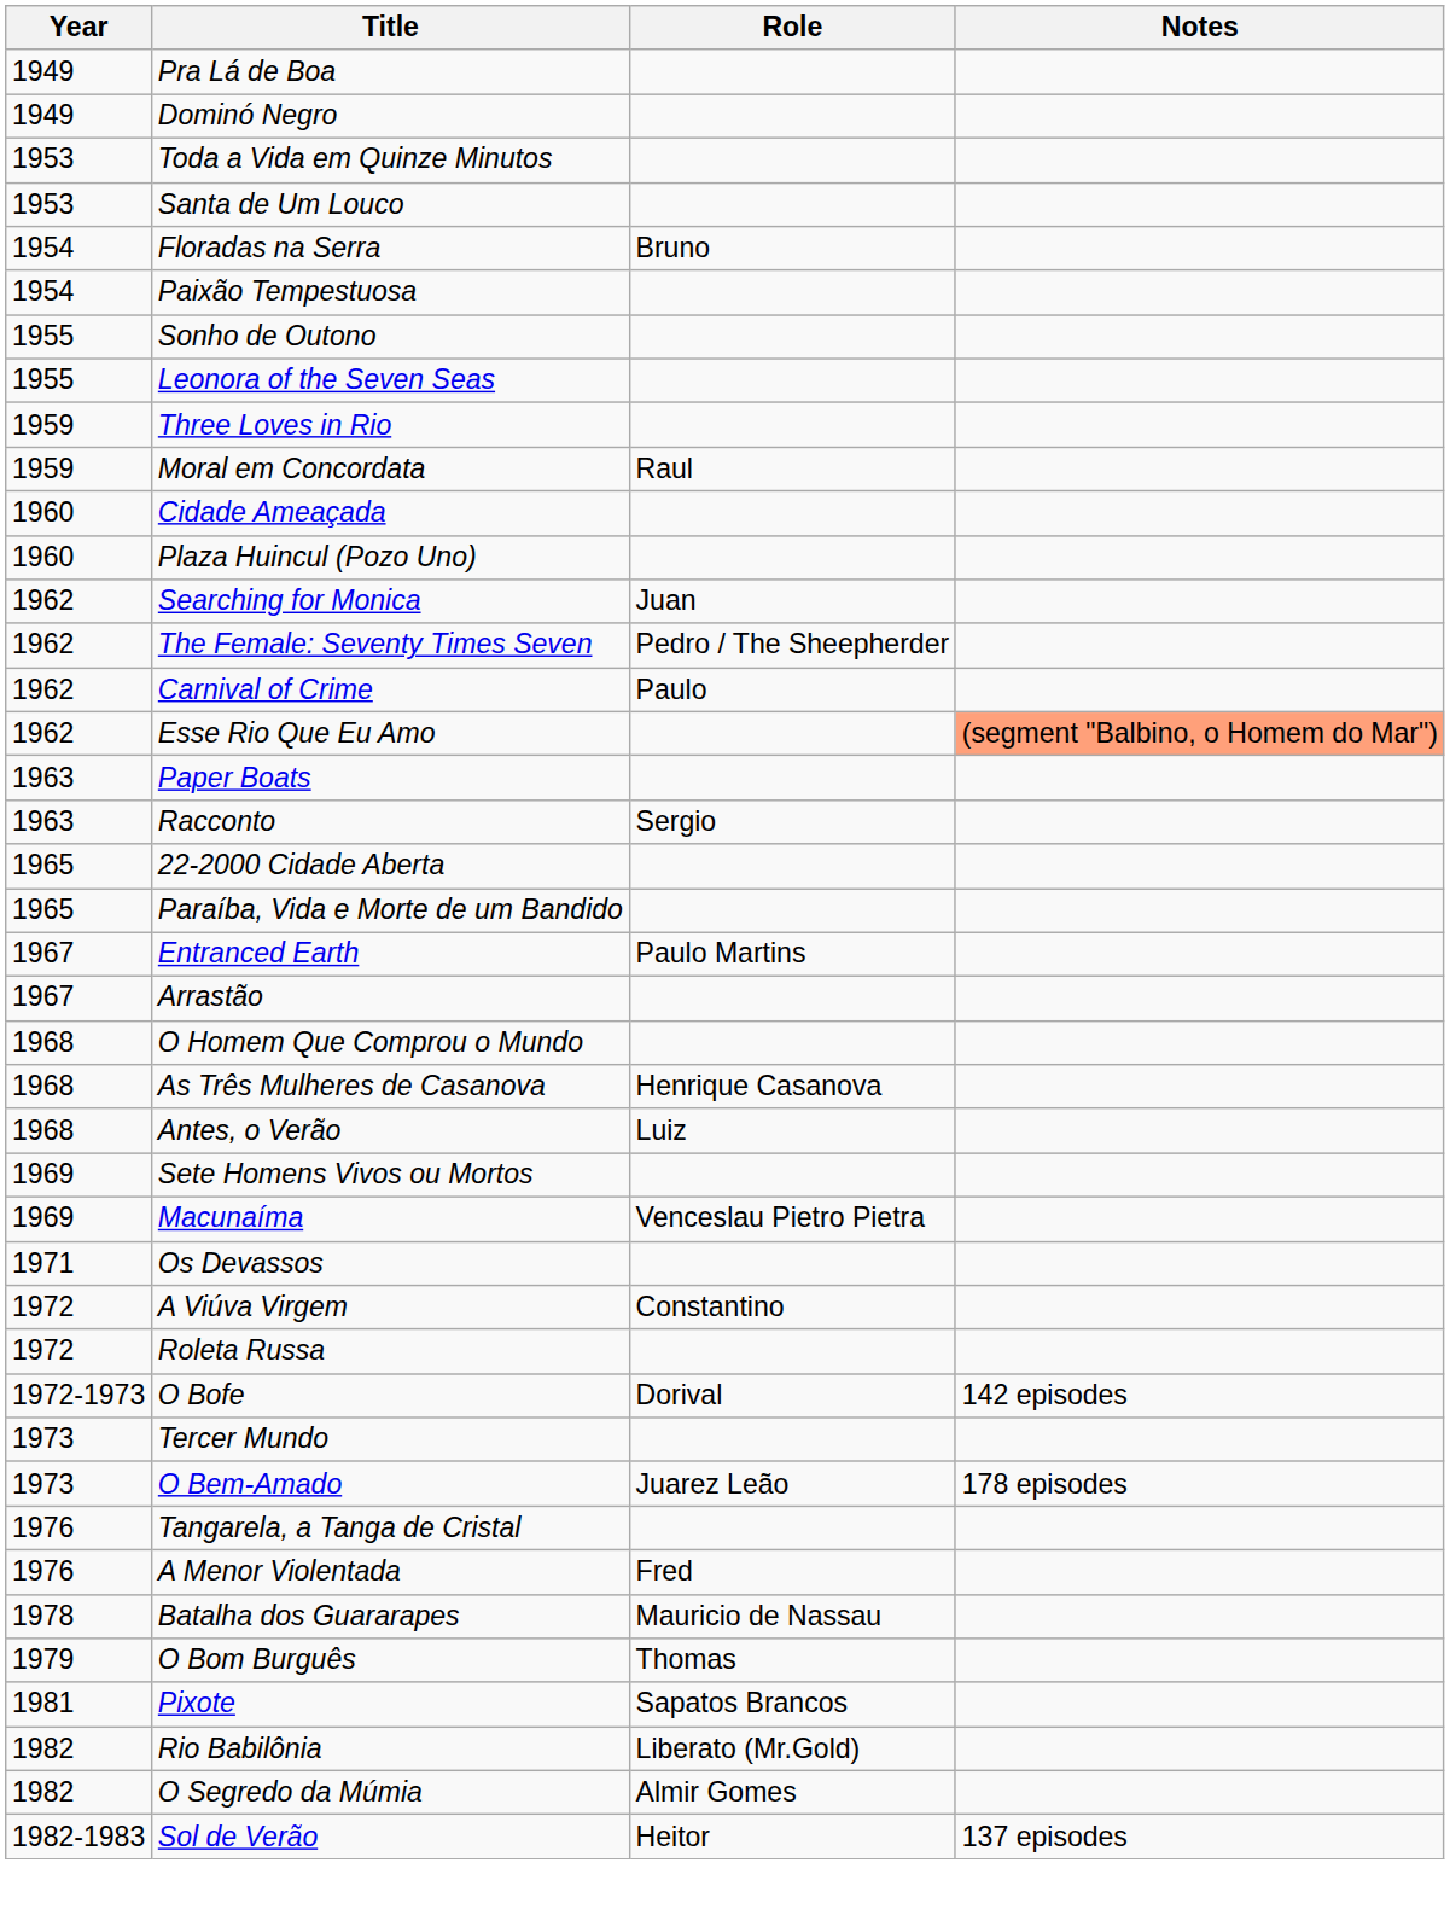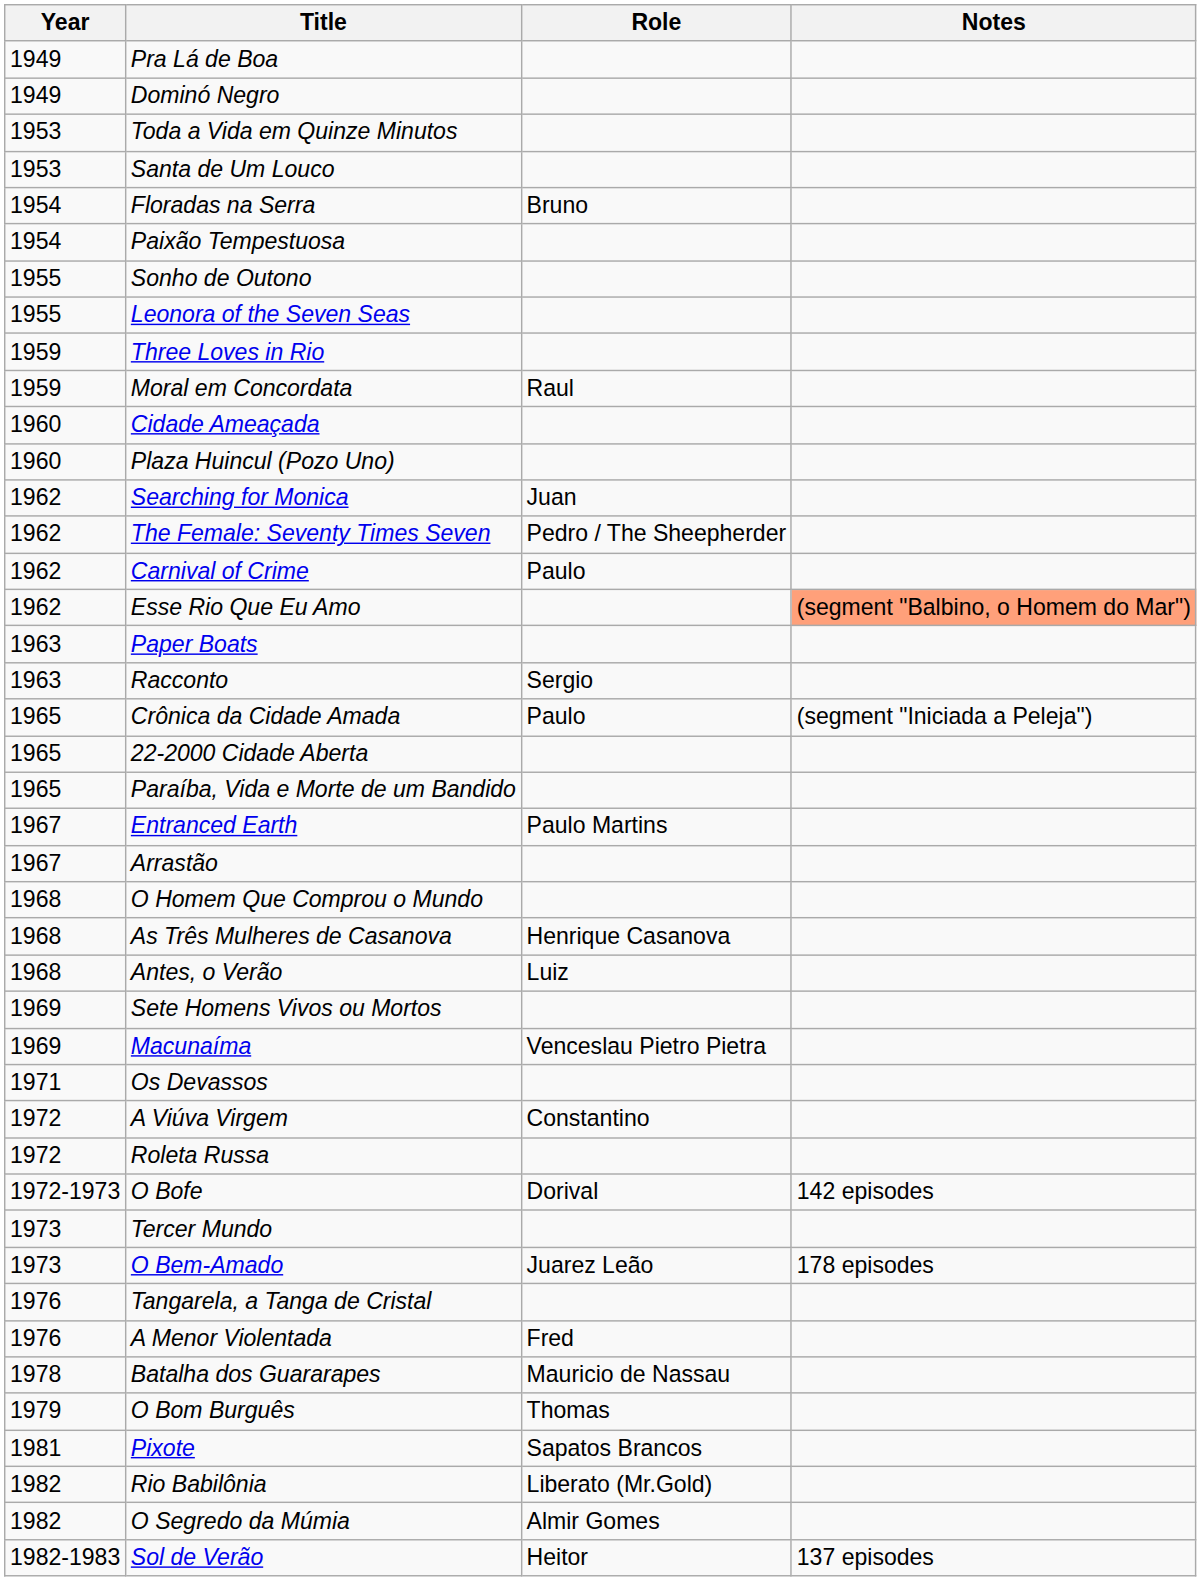+ row: 1965 | Crônica da Cidade Amada | Paulo | (segment "Iniciada a Peleja")
